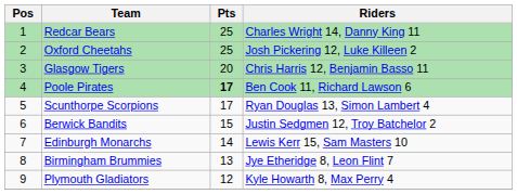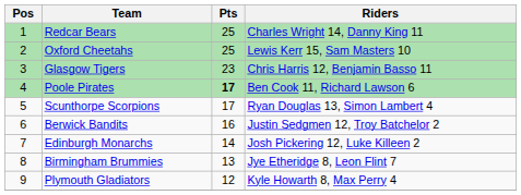Oxford Cheetahs | Riders: Josh Pickering 12, Luke Killeen 2 -> Lewis Kerr 15, Sam Masters 10
Glasgow Tigers | Pts: 20 -> 23
Berwick Bandits | Pts: 15 -> 16
Edinburgh Monarchs | Riders: Lewis Kerr 15, Sam Masters 10 -> Josh Pickering 12, Luke Killeen 2
